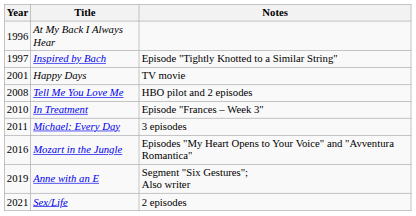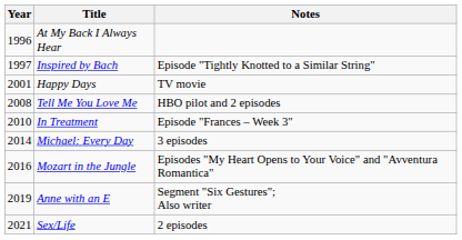Michael: Every Day | Year: 2011 -> 2014
